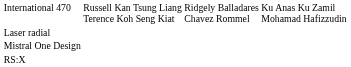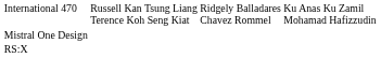- row: Laser radial
